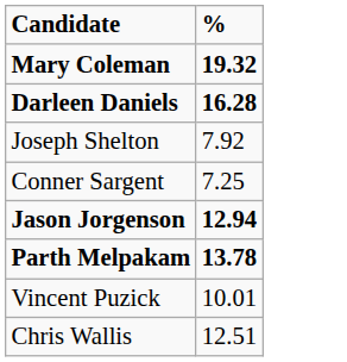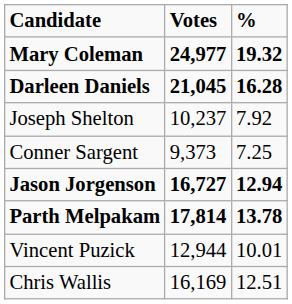+ column: Votes | 24,977 | 21,045 | 10,237 | 9,373 | 16,727 | 17,814 | 12,944 | 16,169
